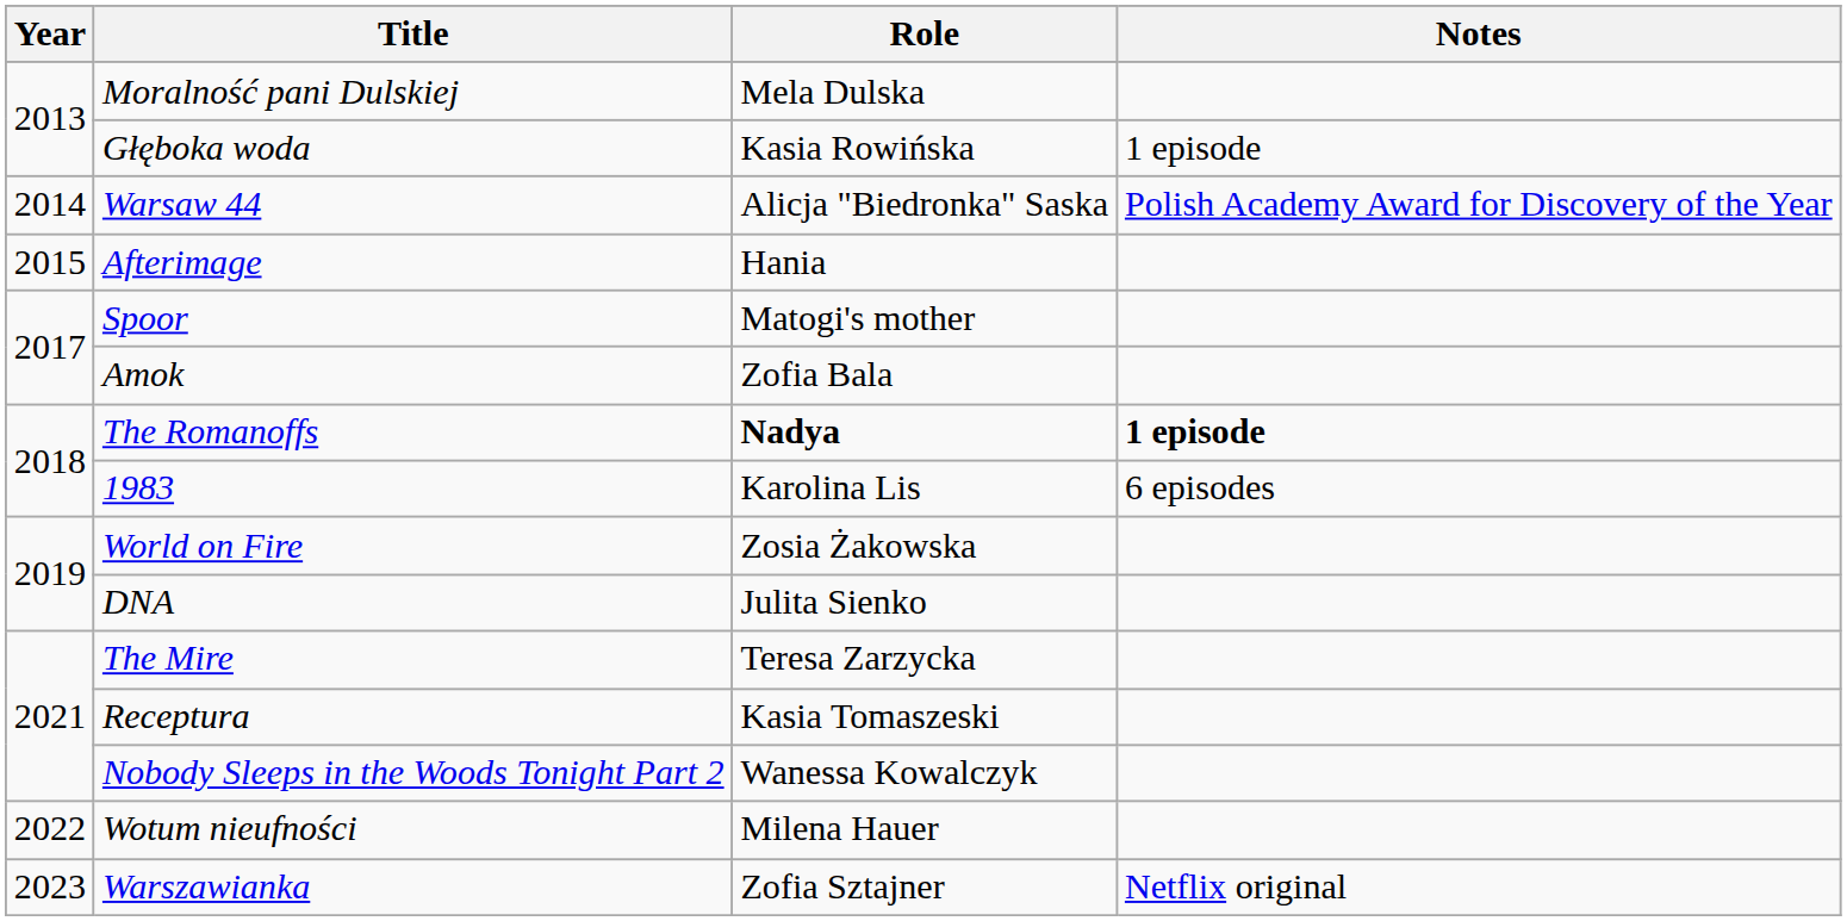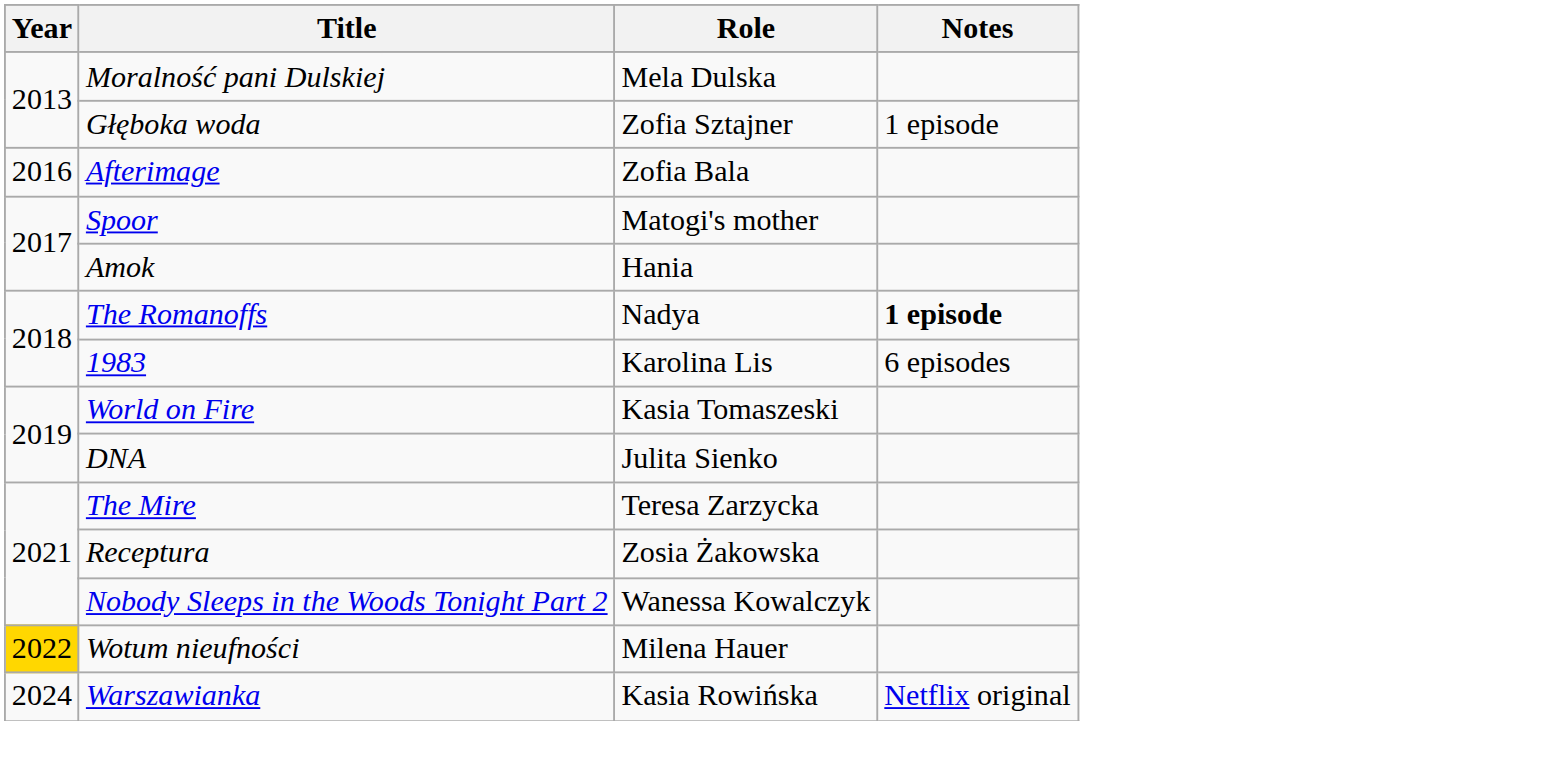Głęboka woda | Role: Kasia Rowińska -> Zofia Sztajner
- row: 2014 | Warsaw 44 | Alicja "Biedronka" Saska | Polish Academy Award for Discovery of the Year
Afterimage | Year: 2015 -> 2016
Afterimage | Role: Hania -> Zofia Bala
Amok | Role: Zofia Bala -> Hania
The Romanoffs | Role: bold -> normal
World on Fire | Role: Zosia Żakowska -> Kasia Tomaszeski
Receptura | Role: Kasia Tomaszeski -> Zosia Żakowska
Wotum nieufności | Year: no background -> gold background
Warszawianka | Year: 2023 -> 2024
Warszawianka | Role: Zofia Sztajner -> Kasia Rowińska
